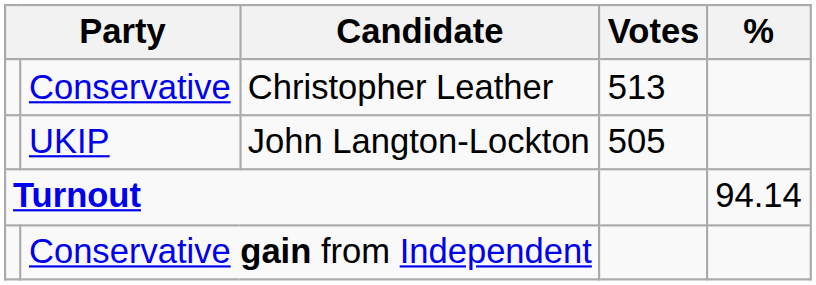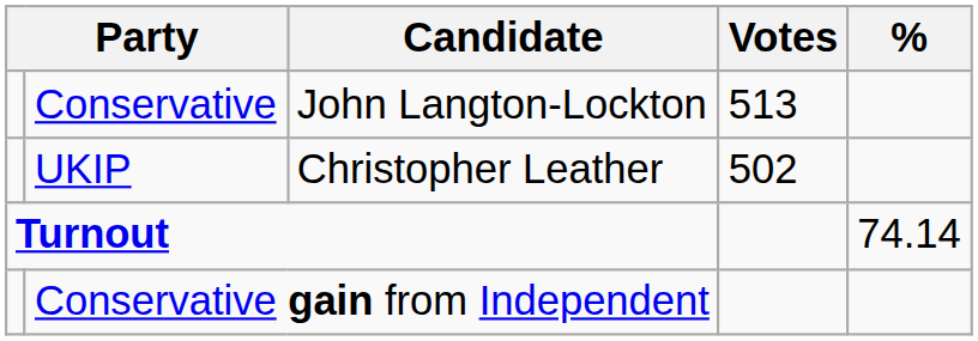Conservative | Candidate: Christopher Leather -> John Langton-Lockton
UKIP | Candidate: John Langton-Lockton -> Christopher Leather
UKIP | Votes: 505 -> 502
Turnout | %: 94.14 -> 74.14
